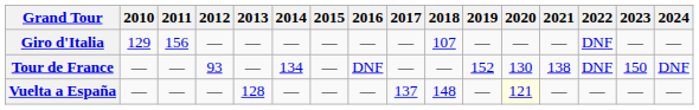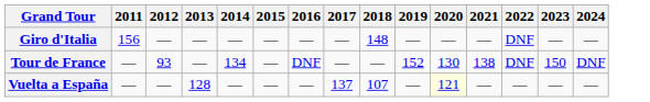- column: 2010 | 129 | — | —
Giro d'Italia | 2018: 107 -> 148
Vuelta a España | 2018: 148 -> 107
